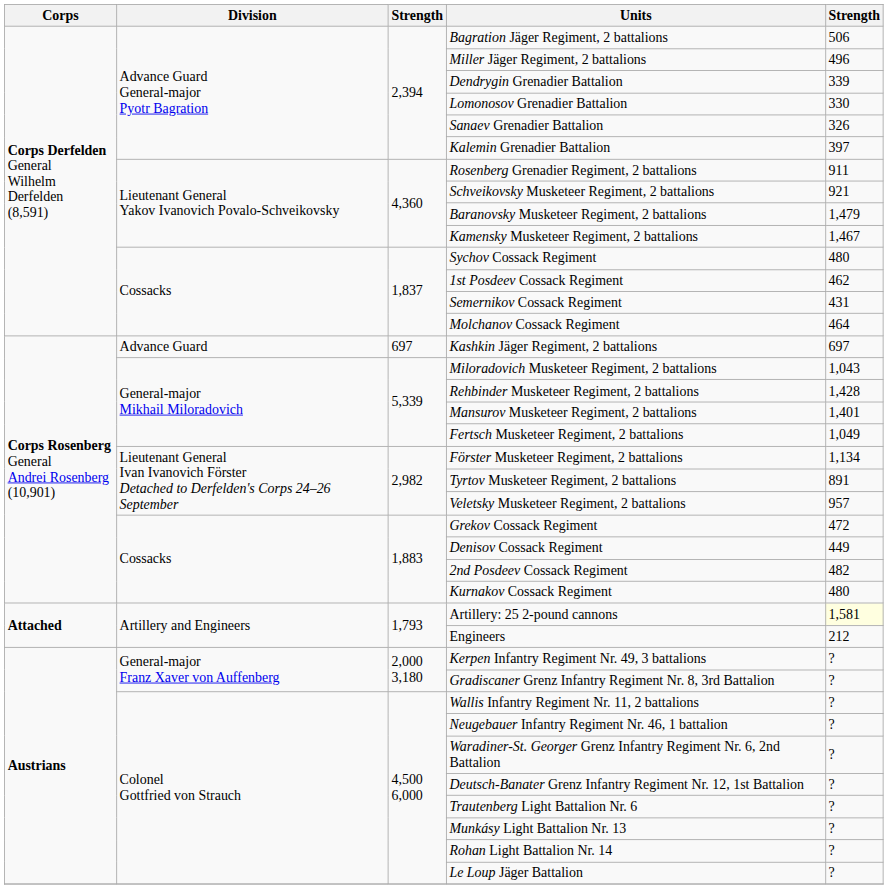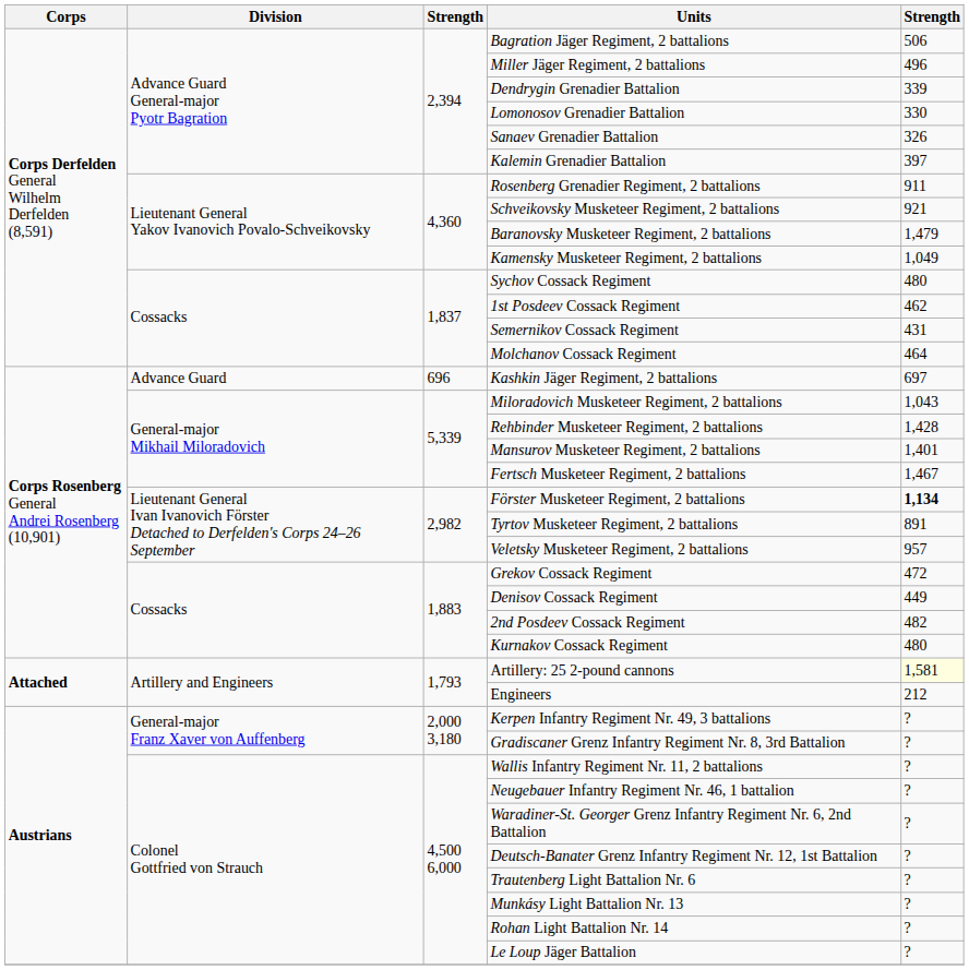Kamensky Musketeer Regiment, 2 battalions | column 5: 1,467 -> 1,049
Kashkin Jäger Regiment, 2 battalions | column 3: 697 -> 696
Fertsch Musketeer Regiment, 2 battalions | column 5: 1,049 -> 1,467
Förster Musketeer Regiment, 2 battalions | column 5: normal -> bold
